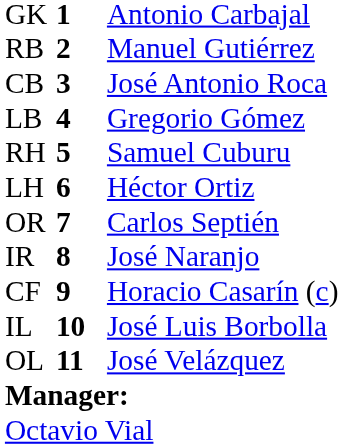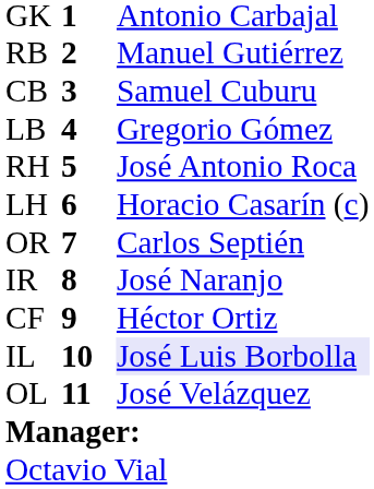CB | column 3: José Antonio Roca -> Samuel Cuburu
RH | column 3: Samuel Cuburu -> José Antonio Roca
LH | column 3: Héctor Ortiz -> Horacio Casarín (c)
CF | column 3: Horacio Casarín (c) -> Héctor Ortiz
IL | column 3: no background -> lavender background
